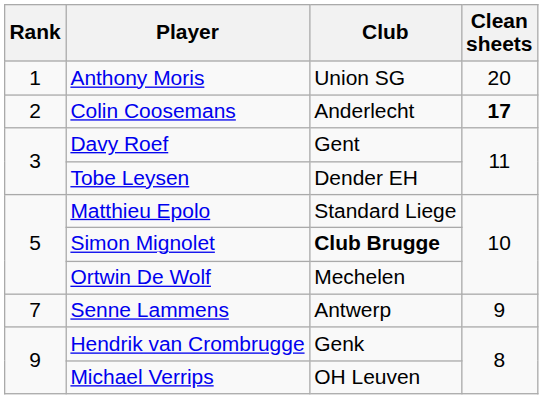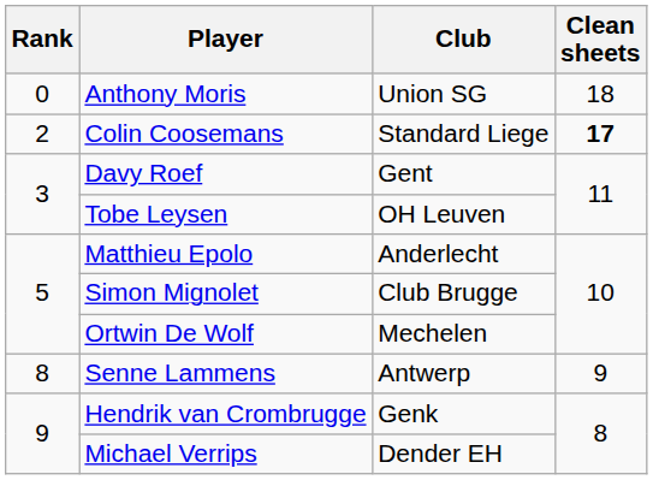Anthony Moris | Rank: 1 -> 0
Anthony Moris | Clean sheets: 20 -> 18
Colin Coosemans | Club: Anderlecht -> Standard Liege
Tobe Leysen | Club: Dender EH -> OH Leuven
Matthieu Epolo | Club: Standard Liege -> Anderlecht
Simon Mignolet | Club: bold -> normal
Senne Lammens | Rank: 7 -> 8
Michael Verrips | Club: OH Leuven -> Dender EH
